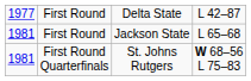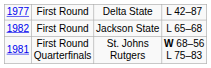First Round / Jackson State | column 1: 1981 -> 1982
